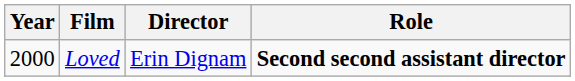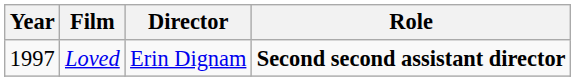Loved | Year: 2000 -> 1997
